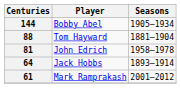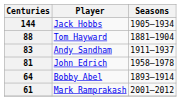144 | Player: Bobby Abel -> Jack Hobbs
+ row: 83 | Andy Sandham | 1911–1937
64 | Player: Jack Hobbs -> Bobby Abel
